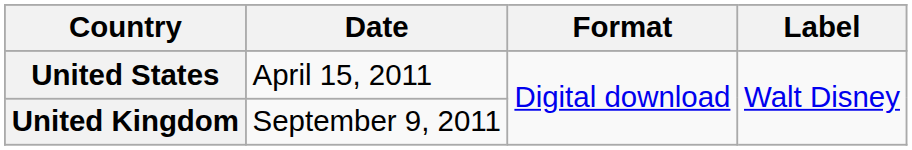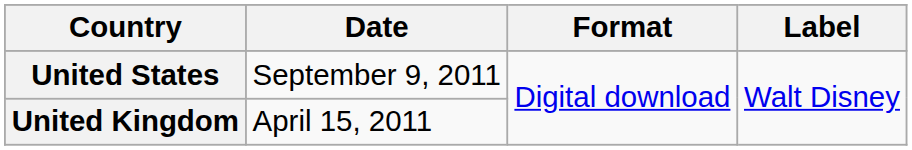United States | Date: April 15, 2011 -> September 9, 2011
United Kingdom | Date: September 9, 2011 -> April 15, 2011
